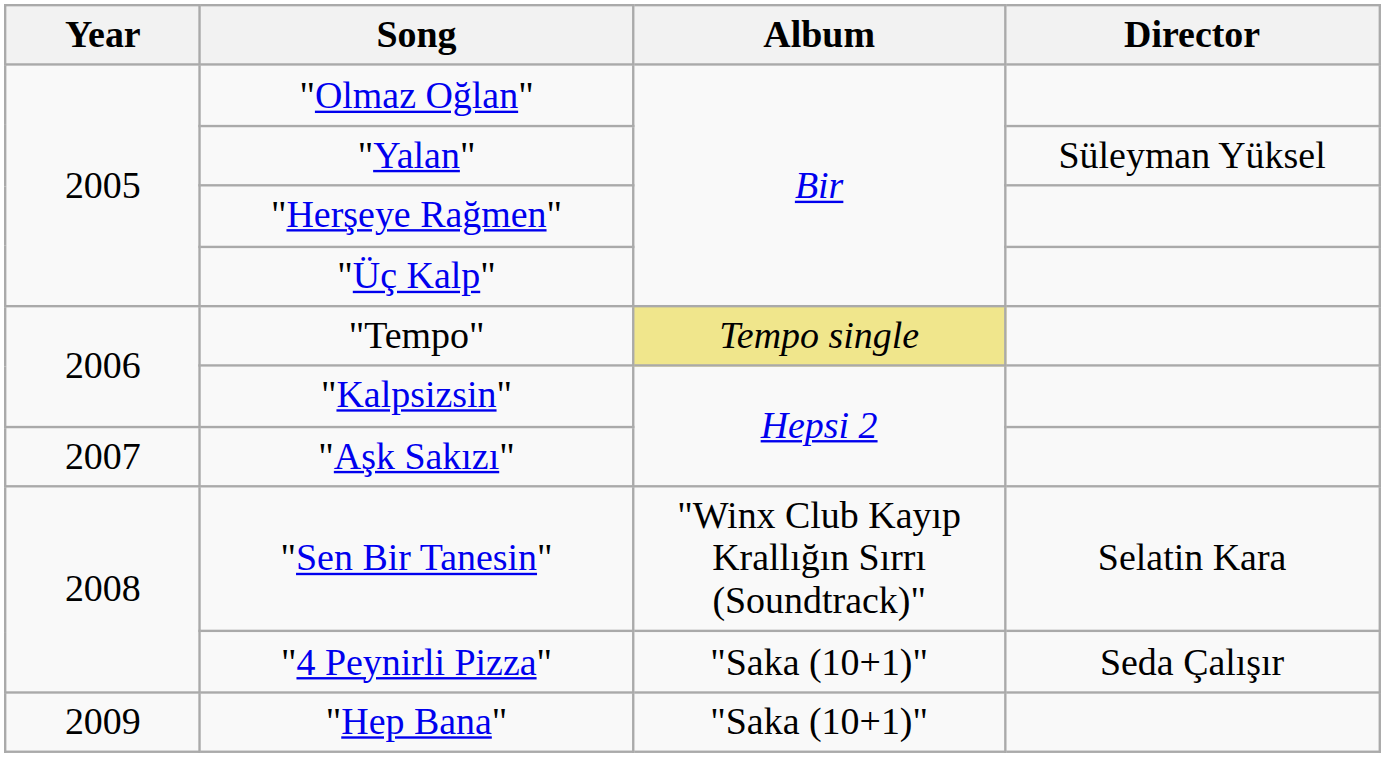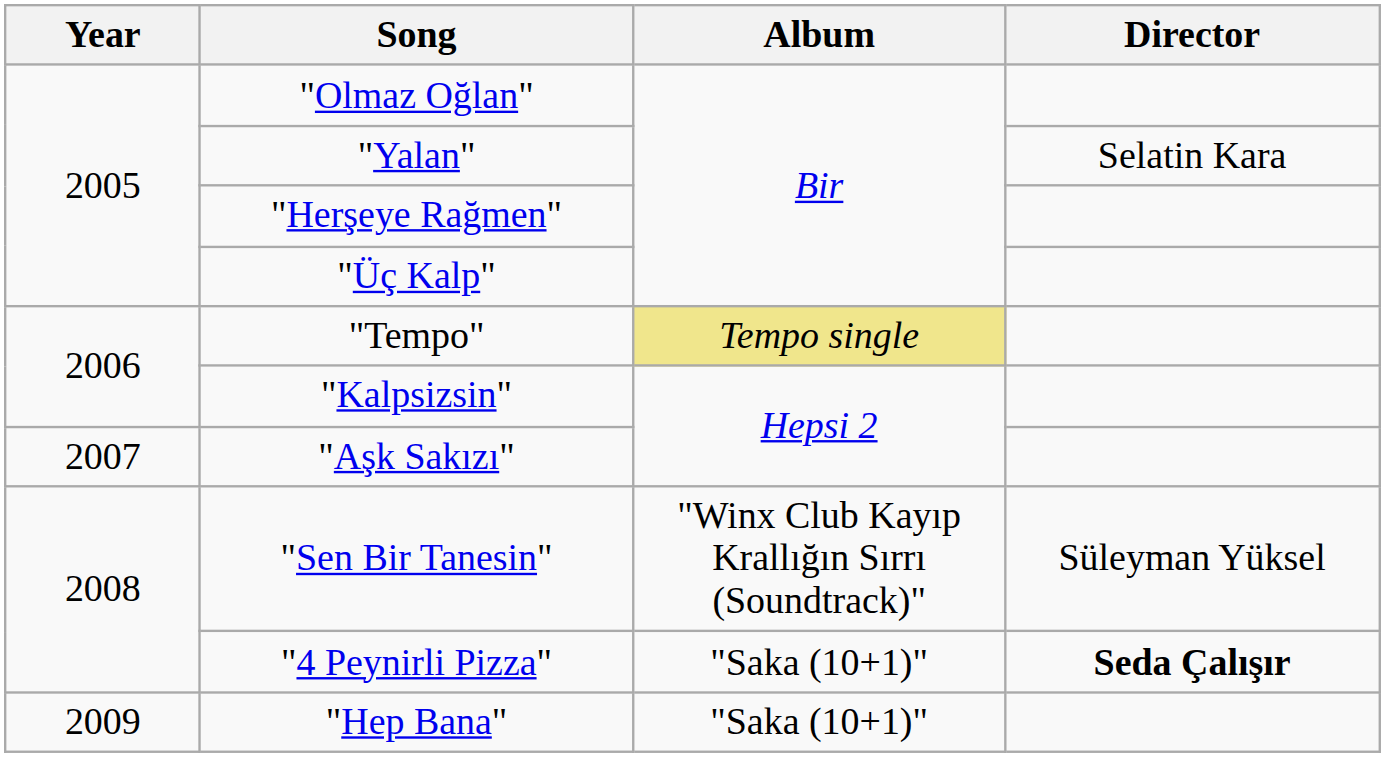"Yalan" | Director: Süleyman Yüksel -> Selatin Kara
"Sen Bir Tanesin" | Director: Selatin Kara -> Süleyman Yüksel
"4 Peynirli Pizza" | Director: normal -> bold
